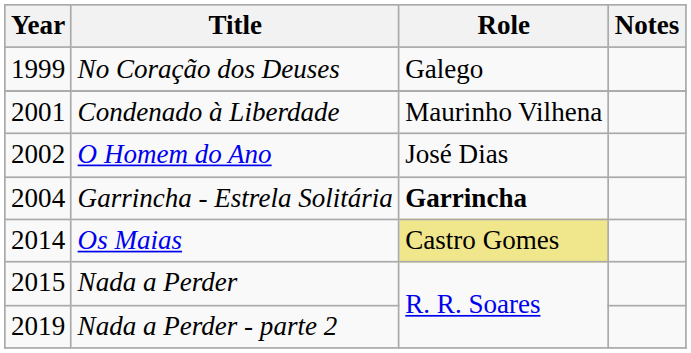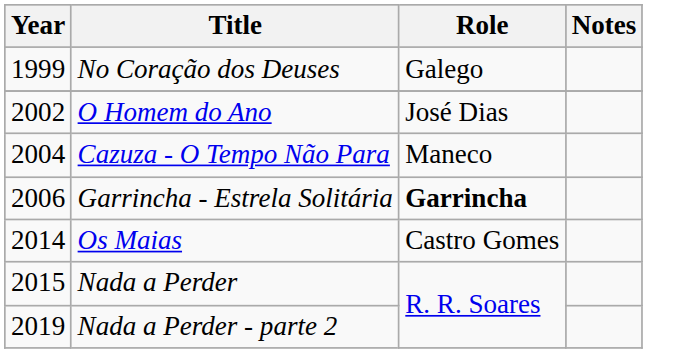- row: 2001 | Condenado à Liberdade | Maurinho Vilhena
+ row: 2004 | Cazuza - O Tempo Não Para | Maneco
Garrincha - Estrela Solitária | Year: 2004 -> 2006
Os Maias | Role: khaki background -> no background
